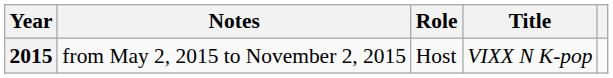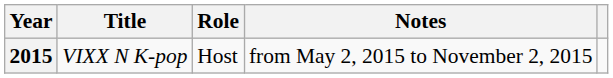columns swapped: Title <-> Notes
